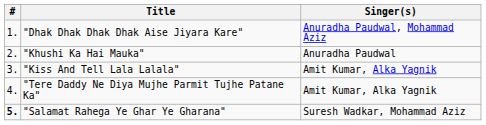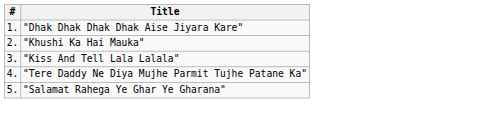- column: Singer(s) | Anuradha Paudwal, Mohammad Aziz | Anuradha Paudwal | Amit Kumar, Alka Yagnik | Amit Kumar, Alka Yagnik | Suresh Wadkar, Mohammad Aziz
"Salamat Rahega Ye Ghar Ye Gharana" | #: bold -> normal
